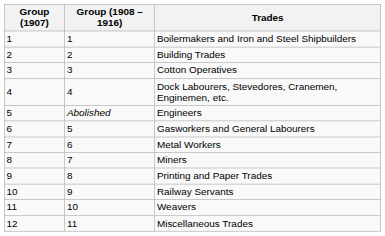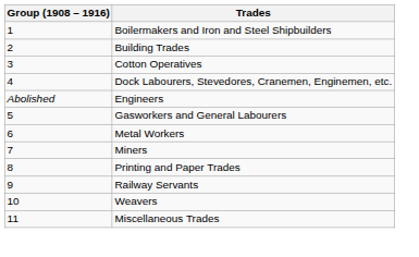- column: Group (1907) | 1 | 2 | 3 | 4 | 5 | 6 | 7 | 8 | 9 | 10 | 11 | 12
